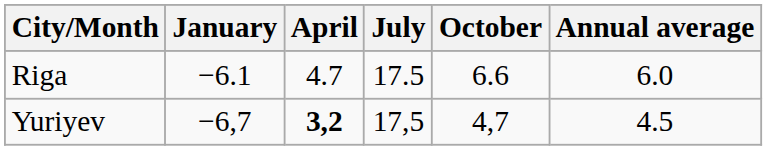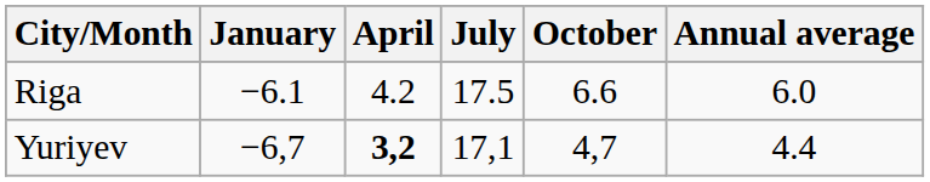Riga | April: 4.7 -> 4.2
Yuriyev | July: 17,5 -> 17,1
Yuriyev | Annual average: 4.5 -> 4.4
